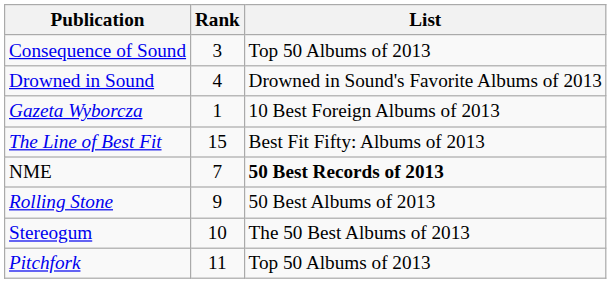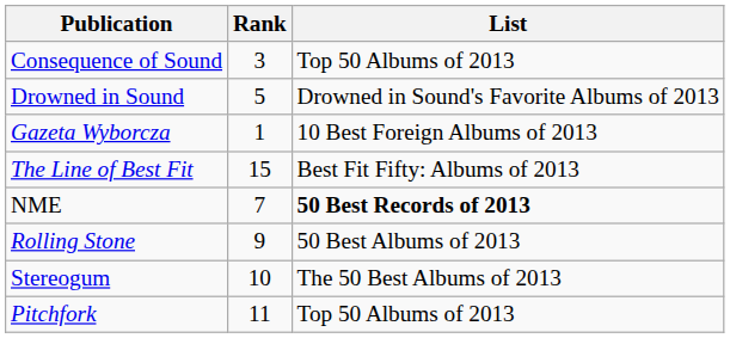Drowned in Sound | Rank: 4 -> 5
